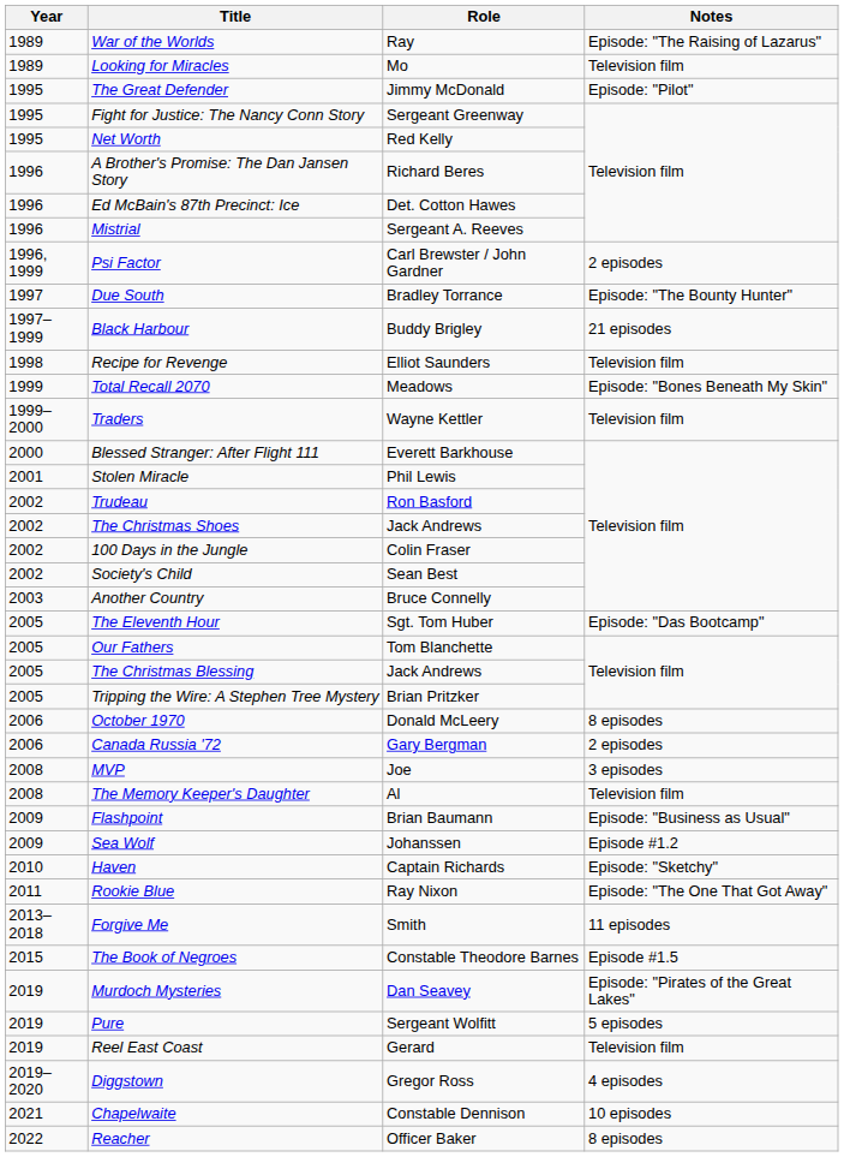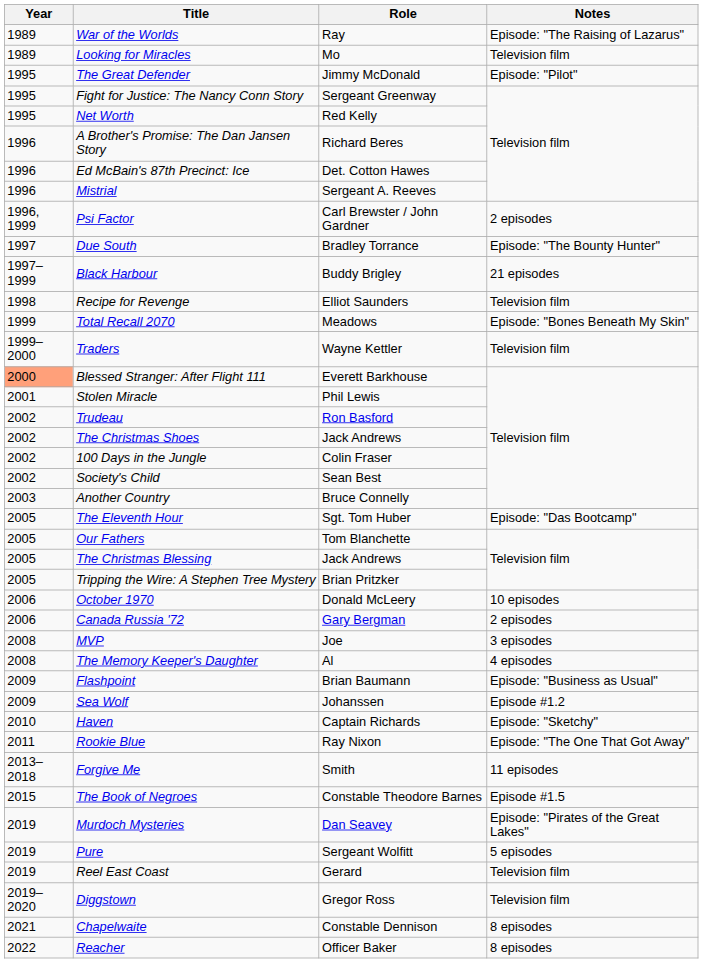Blessed Stranger: After Flight 111 | Year: no background -> lightsalmon background
October 1970 | Notes: 8 episodes -> 10 episodes
The Memory Keeper's Daughter | Notes: Television film -> 4 episodes
Diggstown | Notes: 4 episodes -> Television film
Chapelwaite | Notes: 10 episodes -> 8 episodes
